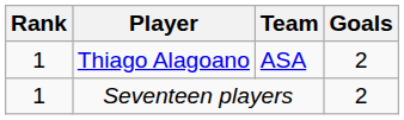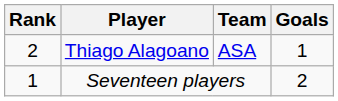Thiago Alagoano | Rank: 1 -> 2
Thiago Alagoano | Goals: 2 -> 1
